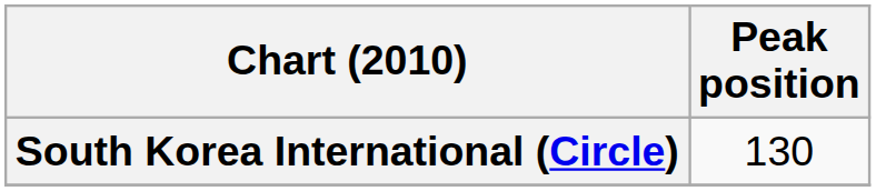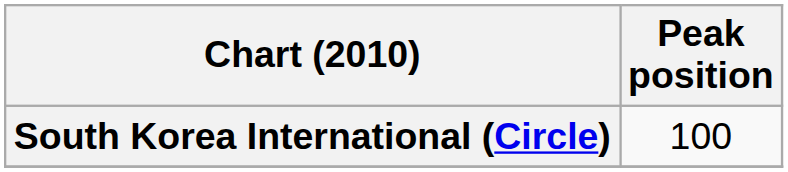South Korea International (Circle) | Peak position: 130 -> 100
